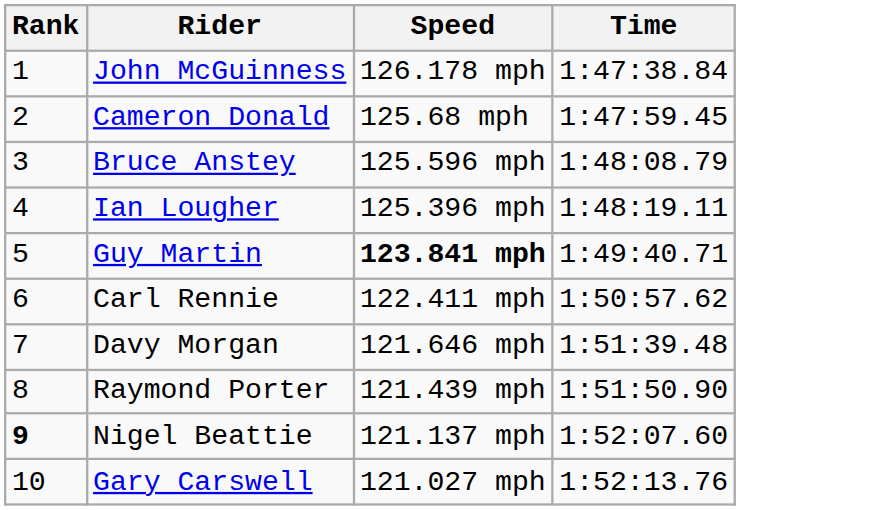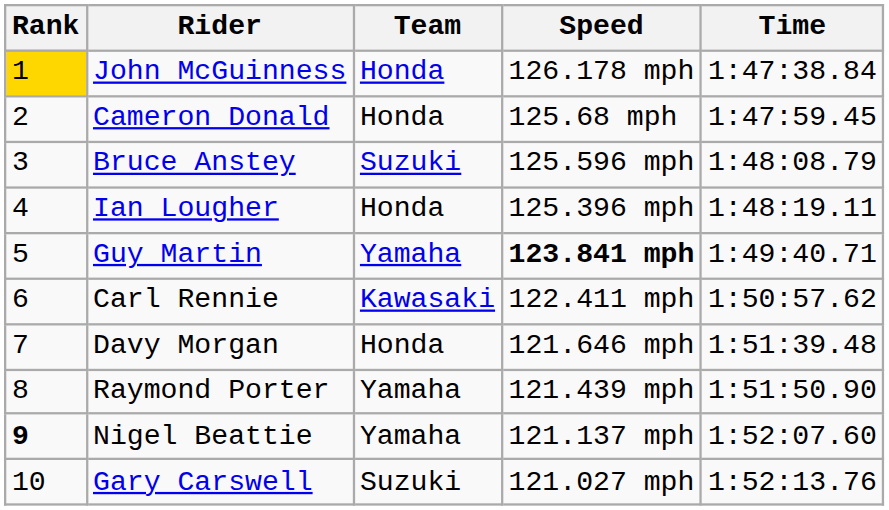+ column: Team | Honda | Honda | Suzuki | Honda | Yamaha | Kawasaki | Honda | Yamaha | Yamaha | Suzuki
John McGuinness | Rank: no background -> gold background
